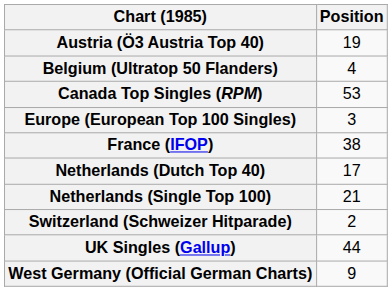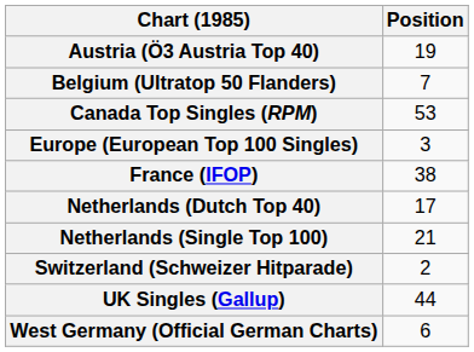Belgium (Ultratop 50 Flanders) | Position: 4 -> 7
West Germany (Official German Charts) | Position: 9 -> 6
